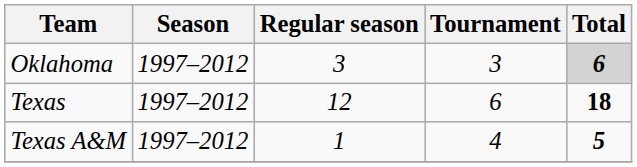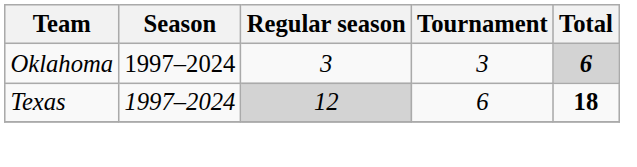Oklahoma | Season: 1997–2012 -> 1997–2024
Texas | Season: 1997–2012 -> 1997–2024
Texas | Regular season: no background -> lightgrey background
- row: Texas A&M | 1997–2012 | 1 | 4 | 5
